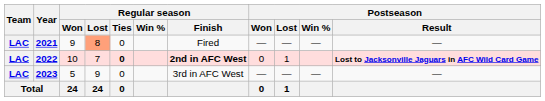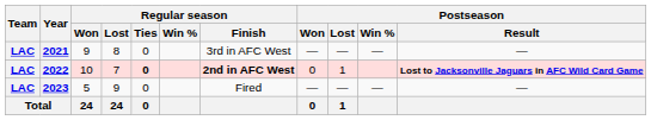2021 | Regular season / Lost: lightsalmon background -> no background
2021 | Regular season / Finish: Fired -> 3rd in AFC West
2023 | Regular season / Finish: 3rd in AFC West -> Fired
